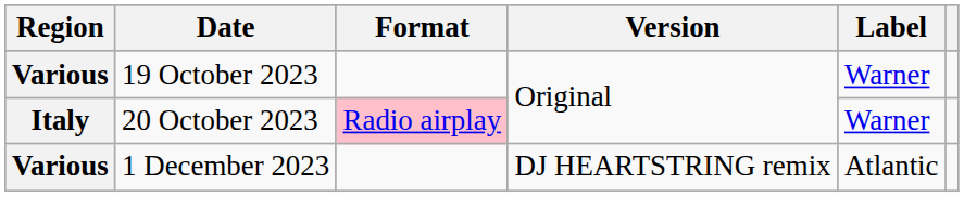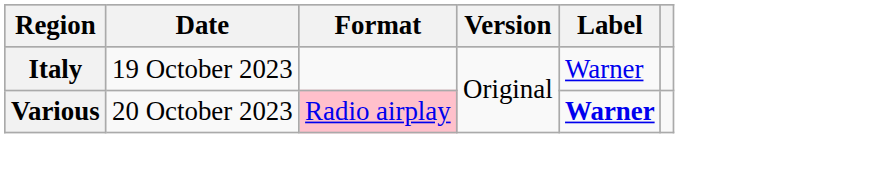19 October 2023 | Region: Various -> Italy
20 October 2023 | Region: Italy -> Various
20 October 2023 | Label: normal -> bold
- row: Various | 1 December 2023 | DJ HEARTSTRING remix | Atlantic
